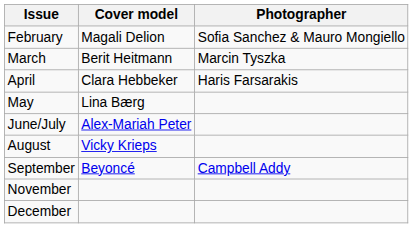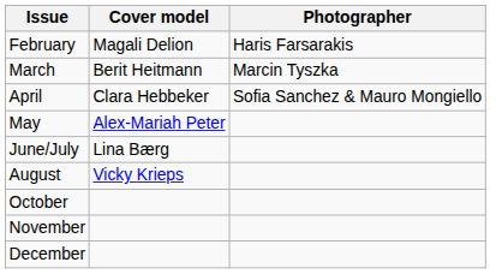February | Photographer: Sofia Sanchez & Mauro Mongiello -> Haris Farsarakis
April | Photographer: Haris Farsarakis -> Sofia Sanchez & Mauro Mongiello
May | Cover model: Lina Bærg -> Alex-Mariah Peter
June/July | Cover model: Alex-Mariah Peter -> Lina Bærg
- row: September | Beyoncé | Campbell Addy
+ row: October
